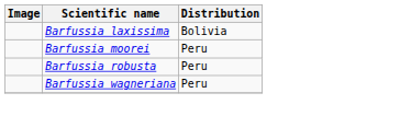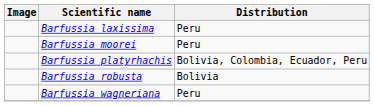Barfussia laxissima | Distribution: Bolivia -> Peru
+ row: Barfussia platyrhachis | Bolivia, Colombia, Ecuador, Peru
Barfussia robusta | Distribution: Peru -> Bolivia
